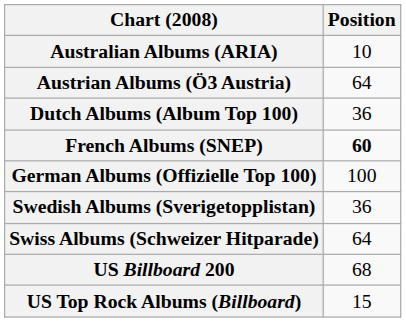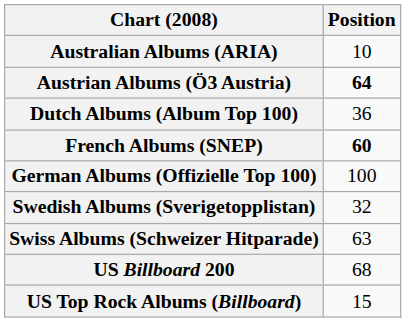Austrian Albums (Ö3 Austria) | Position: normal -> bold
Swedish Albums (Sverigetopplistan) | Position: 36 -> 32
Swiss Albums (Schweizer Hitparade) | Position: 64 -> 63
